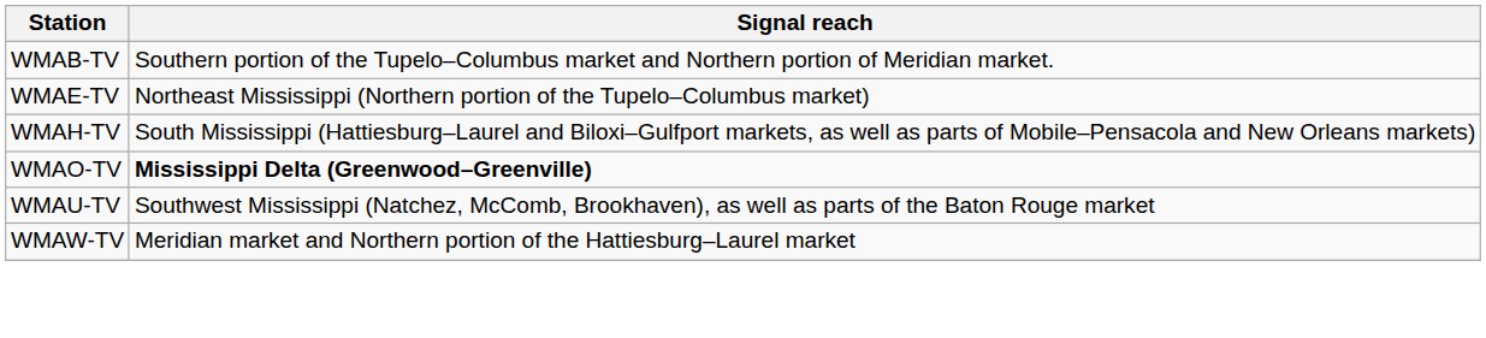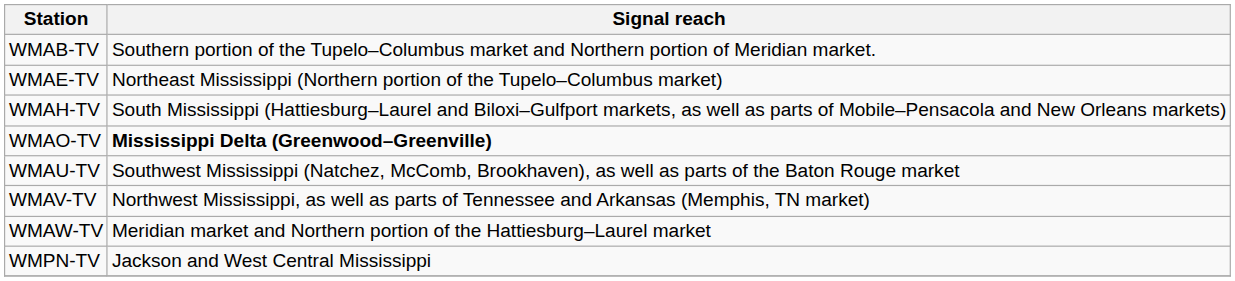+ row: WMAV-TV | Northwest Mississippi, as well as parts of Tennessee and Arkansas (Memphis, TN market)
+ row: WMPN-TV | Jackson and West Central Mississippi
